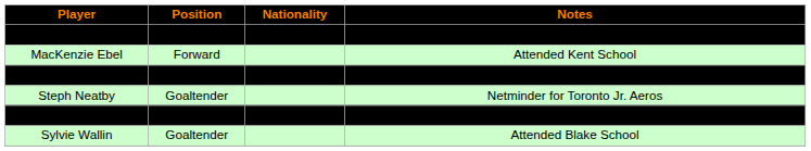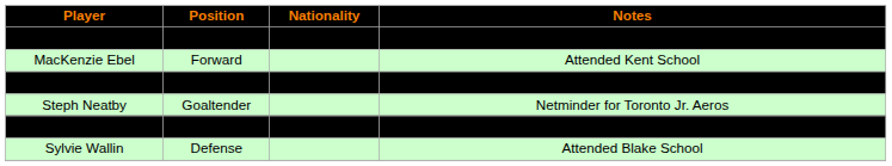Sylvie Wallin | Position: Goaltender -> Defense
